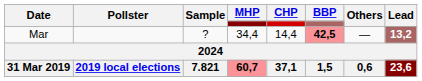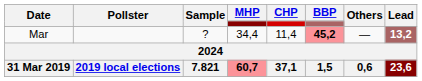Mar | CHP: 14,4 -> 11,4
Mar | BBP: 42,5 -> 45,2
